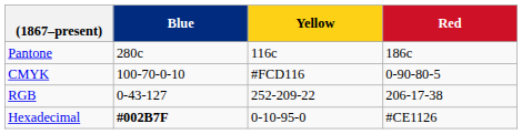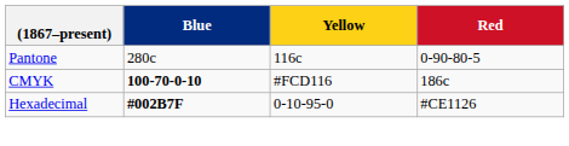Pantone | Red: 186c -> 0-90-80-5
CMYK | Blue: normal -> bold
CMYK | Red: 0-90-80-5 -> 186c
- row: RGB | 0-43-127 | 252-209-22 | 206-17-38
